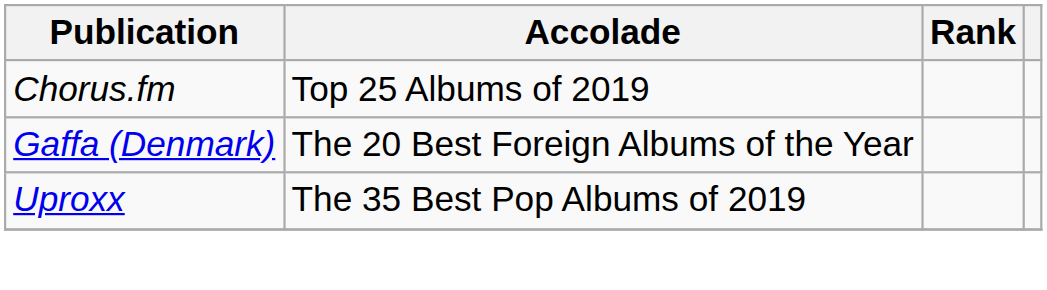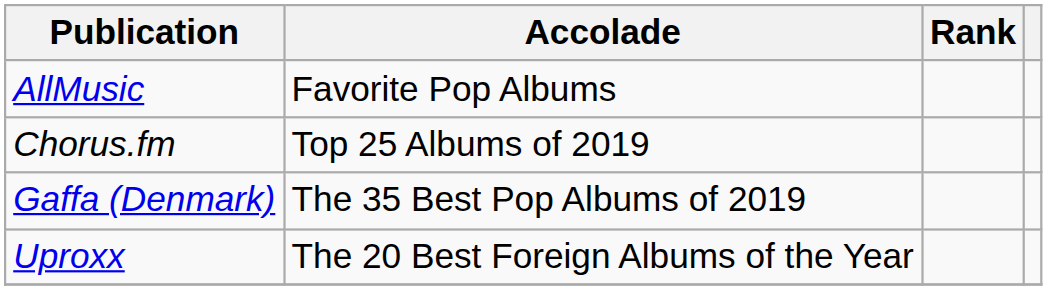+ row: AllMusic | Favorite Pop Albums
Gaffa (Denmark) | Accolade: The 20 Best Foreign Albums of the Year -> The 35 Best Pop Albums of 2019
Uproxx | Accolade: The 35 Best Pop Albums of 2019 -> The 20 Best Foreign Albums of the Year
